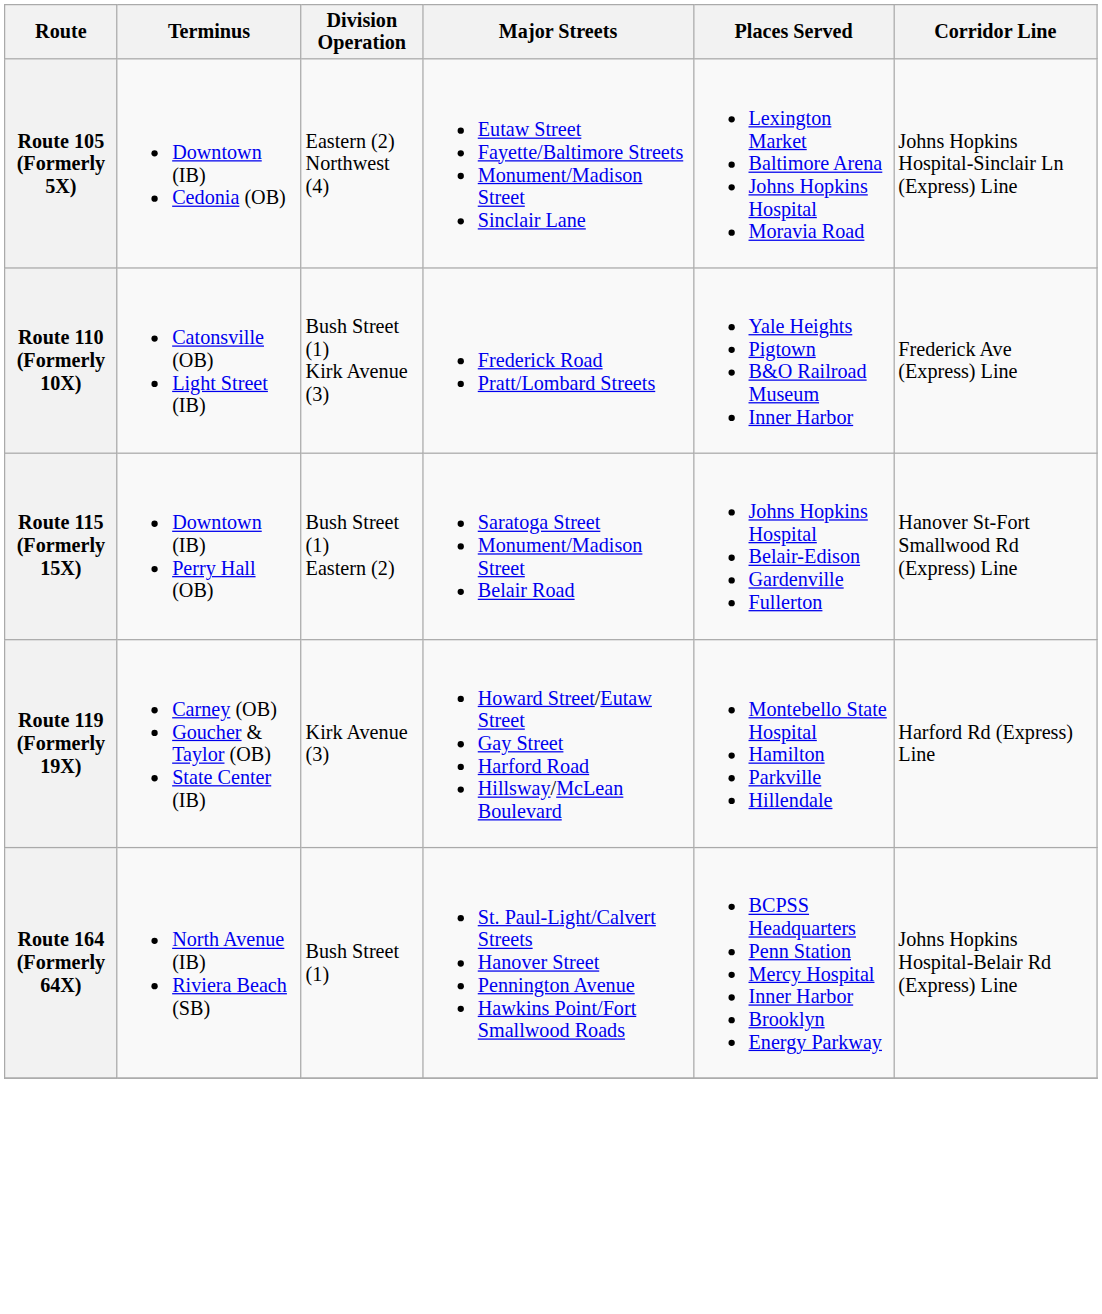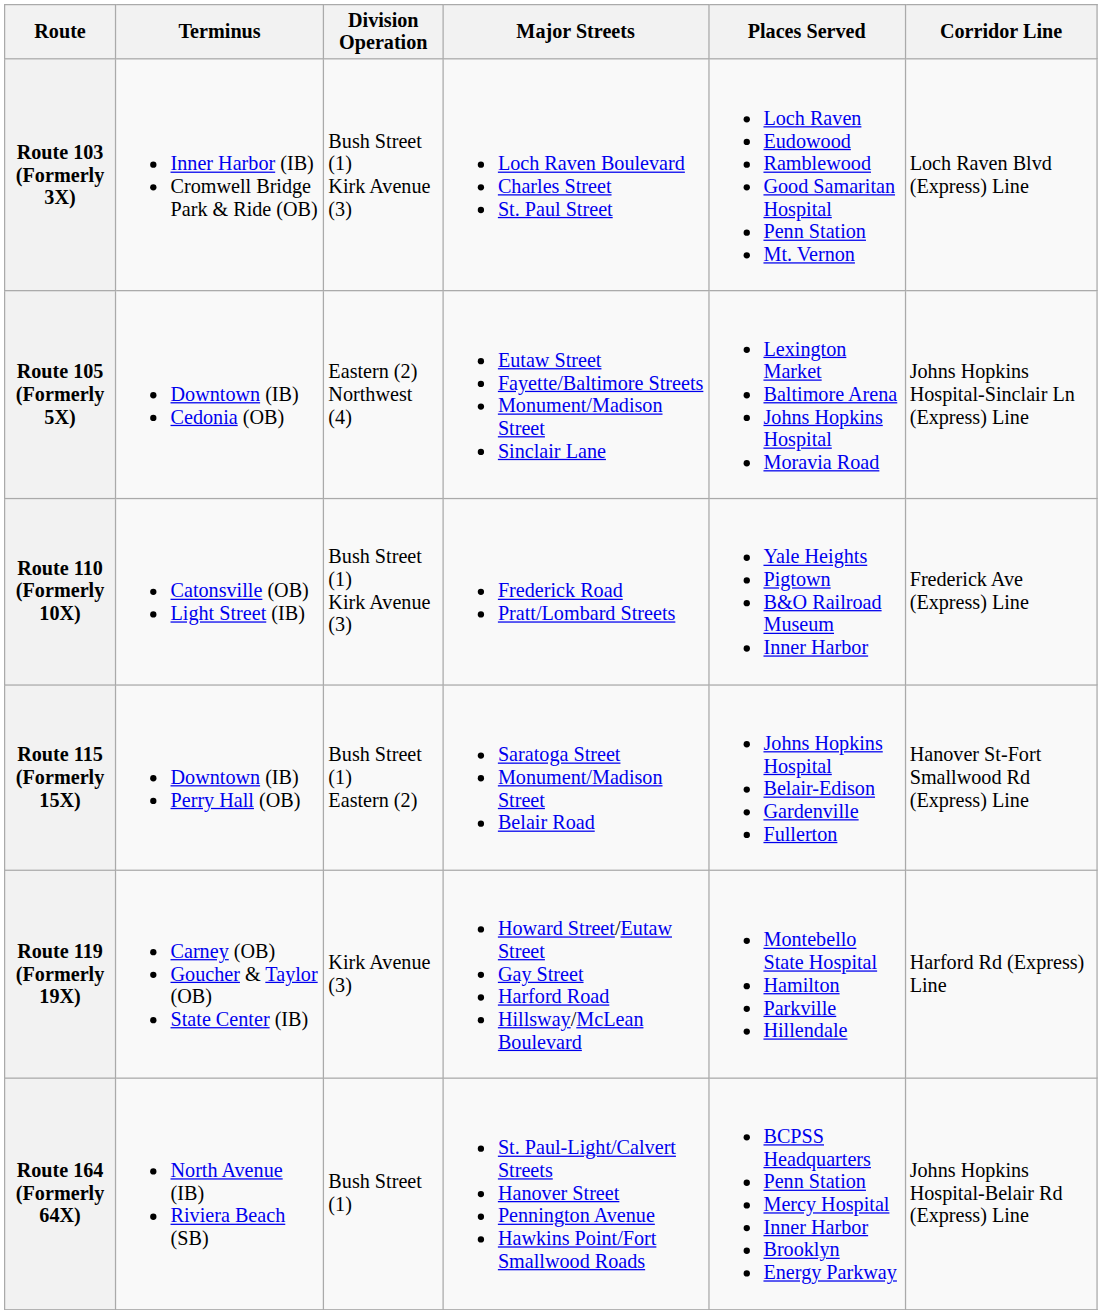+ row: Route 103 (Formerly 3X) | Inner Harbor (IB) Cromwell Bridge Park & Ride (OB) | Bush Street (1) Kirk Avenue (3) | Loch Raven Boulevard Charles Street St. Paul Street | Loch Raven Eudowood Ramblewood Good Samaritan Hospital Penn Station Mt. Vernon | Loch Raven Blvd (Express) Line
